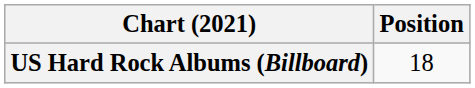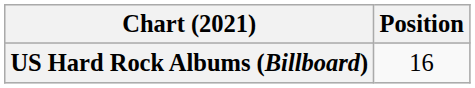US Hard Rock Albums (Billboard) | Position: 18 -> 16
